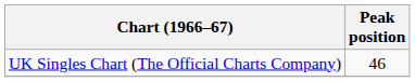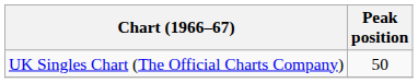UK Singles Chart (The Official Charts Company) | Peak position: 46 -> 50
